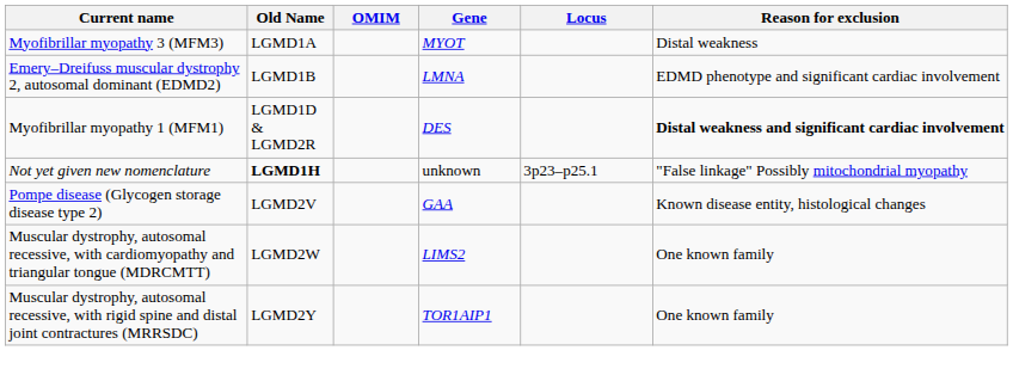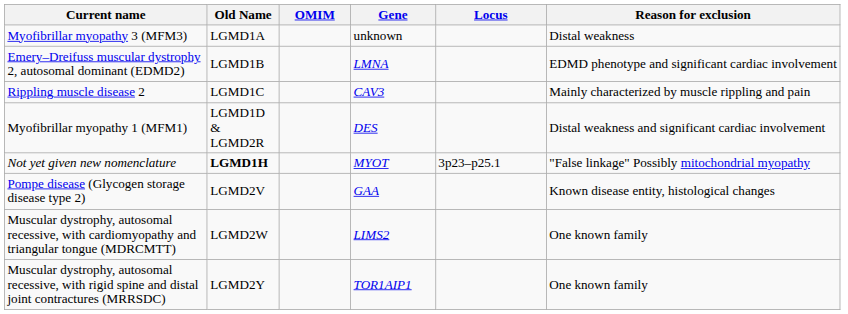Myofibrillar myopathy 3 (MFM3) | Gene: MYOT -> unknown
+ row: Rippling muscle disease 2 | LGMD1C | CAV3 | Mainly characterized by muscle rippling and pain
Myofibrillar myopathy 1 (MFM1) | Reason for exclusion: bold -> normal
Not yet given new nomenclature | Gene: unknown -> MYOT
